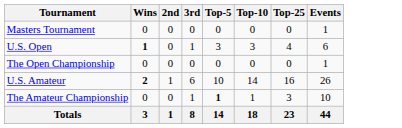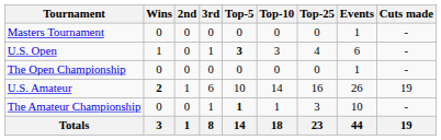+ column: Cuts made | - | - | - | 19 | - | 19
U.S. Open | Wins: bold -> normal
U.S. Open | Top-5: normal -> bold
